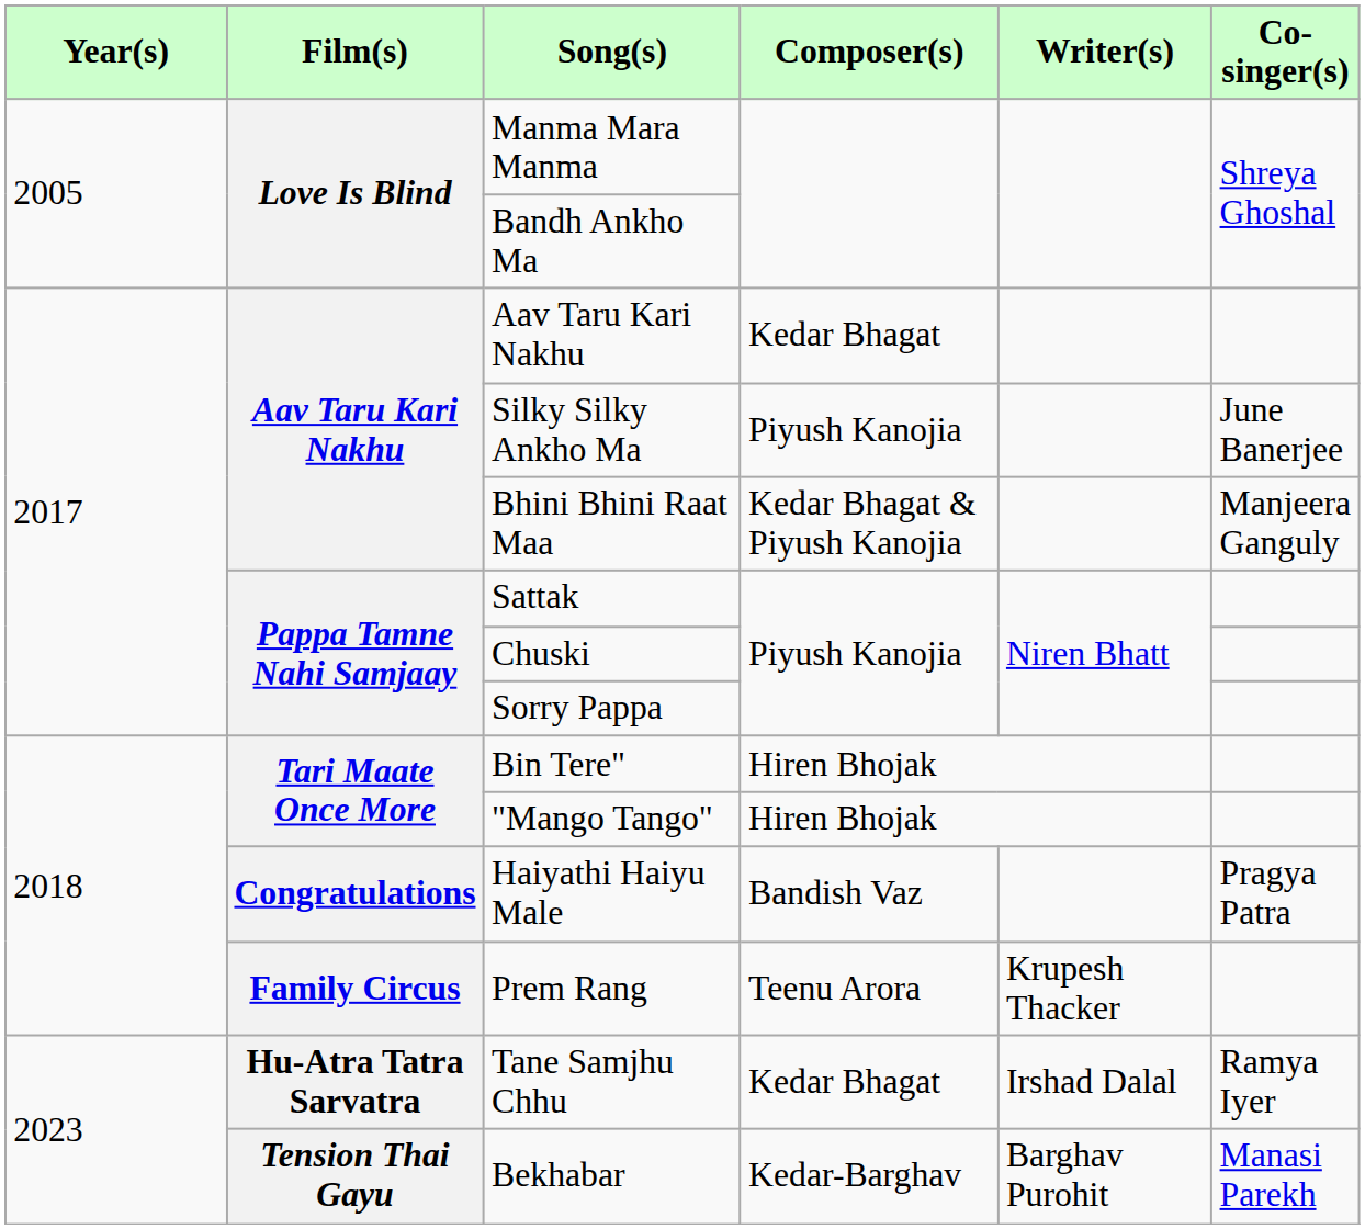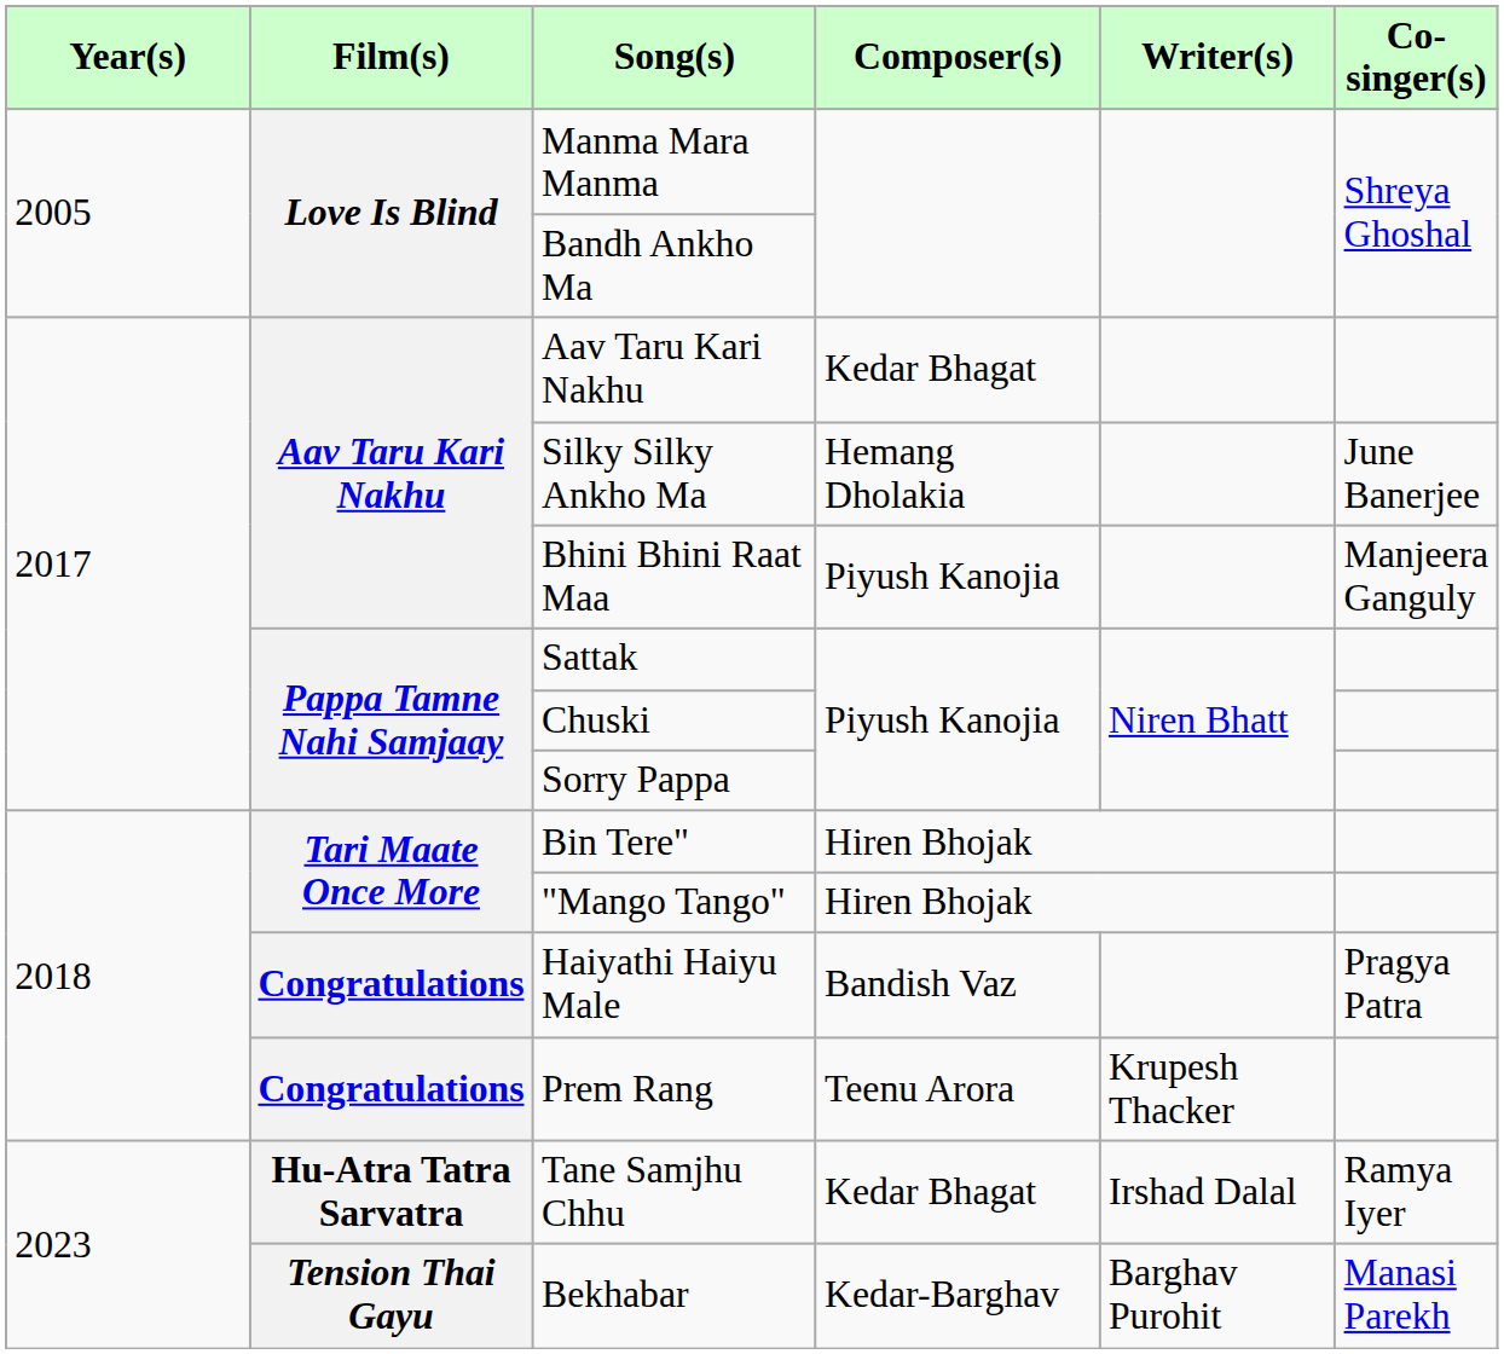Silky Silky Ankho Ma | Composer(s): Piyush Kanojia -> Hemang Dholakia
Bhini Bhini Raat Maa | Composer(s): Kedar Bhagat & Piyush Kanojia -> Piyush Kanojia
Prem Rang | Film(s): Family Circus -> Congratulations
